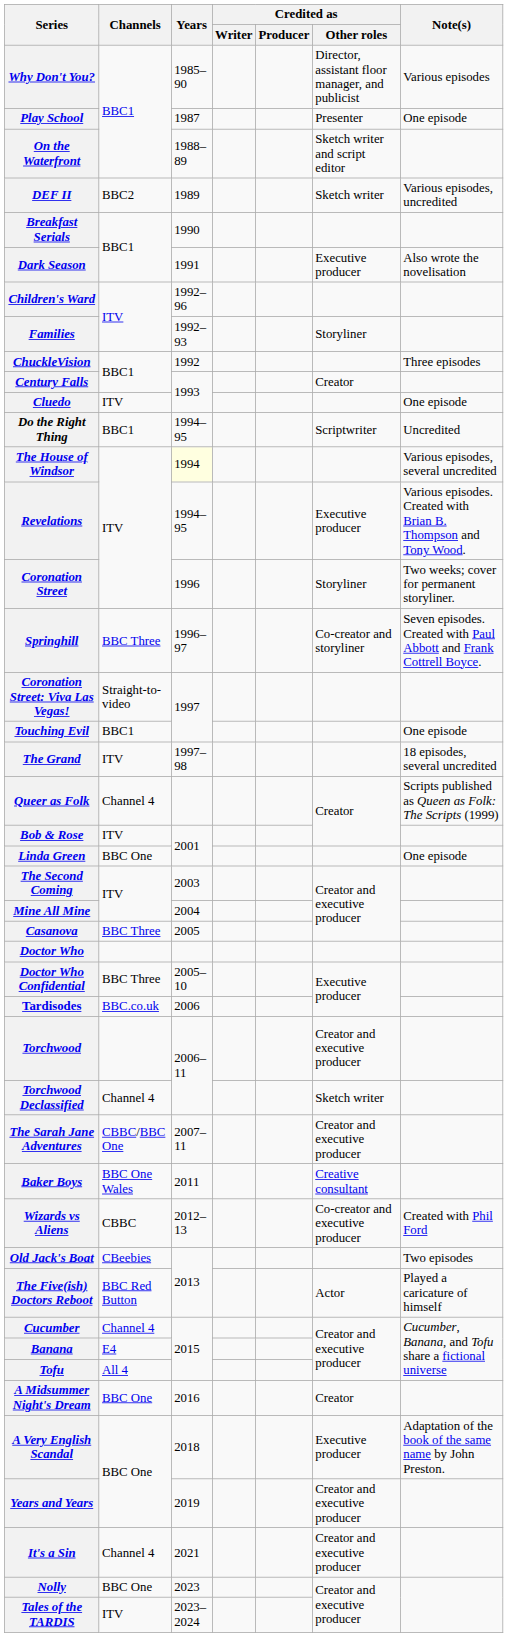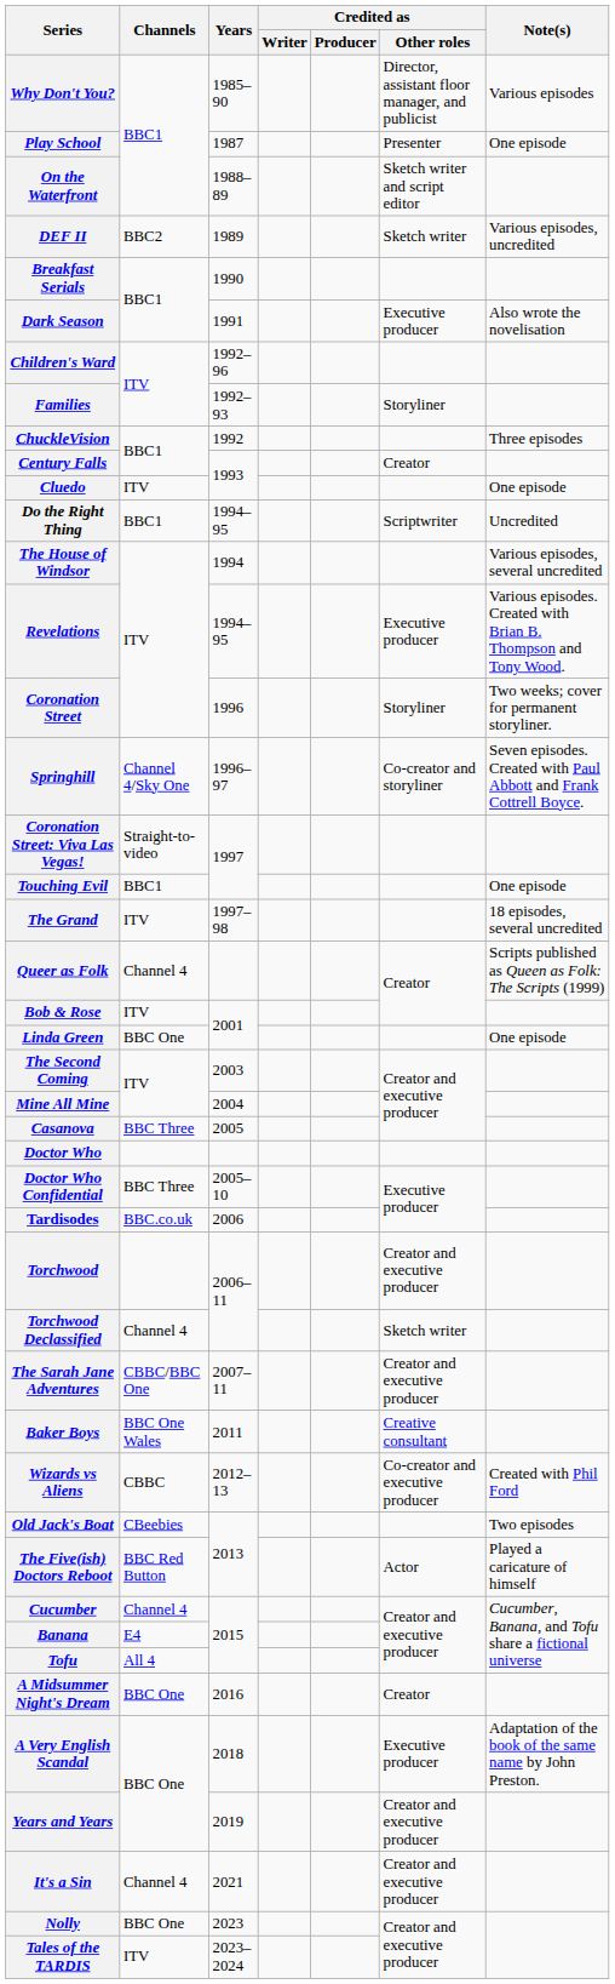The House of Windsor | Years: lightyellow background -> no background
Springhill | Channels: BBC Three -> Channel 4/Sky One
